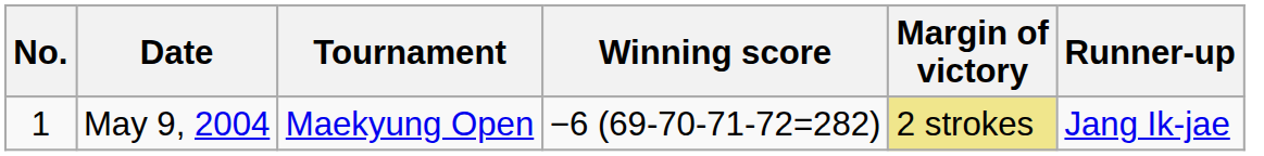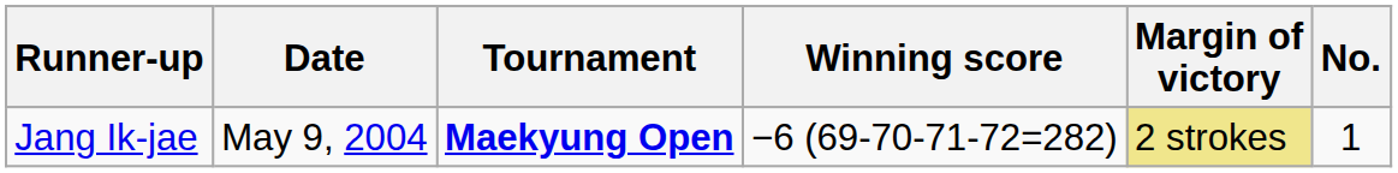columns swapped: No. <-> Runner-up
May 9, 2004 | Tournament: normal -> bold
